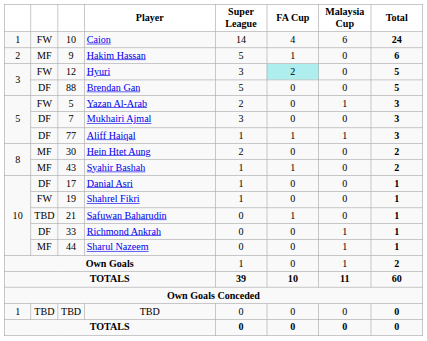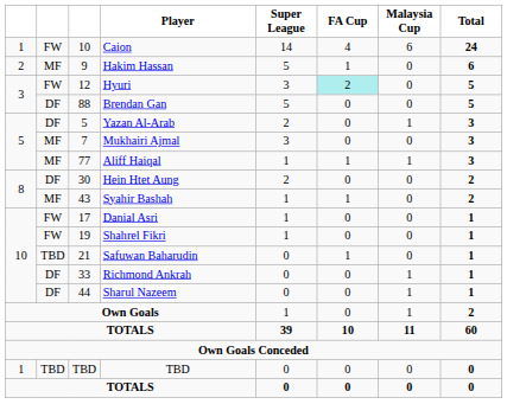Yazan Al-Arab | column 2: FW -> DF
Mukhairi Ajmal | column 2: DF -> MF
Aliff Haiqal | column 2: DF -> MF
Hein Htet Aung | column 2: MF -> DF
Danial Asri | column 2: DF -> FW
Sharul Nazeem | column 2: MF -> DF
